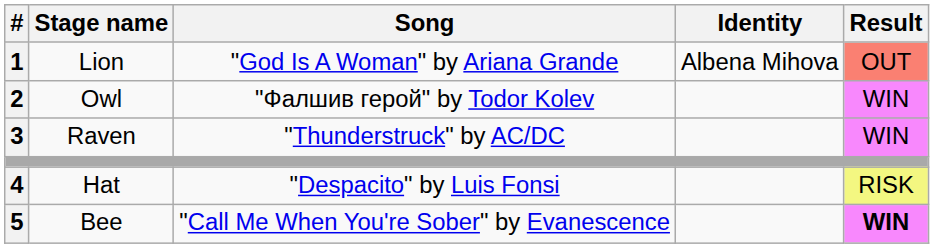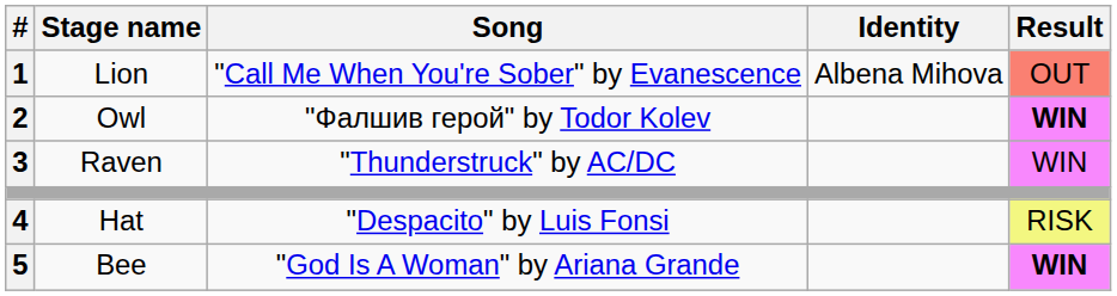Lion | Song: "God Is A Woman" by Ariana Grande -> "Call Me When You're Sober" by Evanescence
Owl | Result: normal -> bold
Bee | Song: "Call Me When You're Sober" by Evanescence -> "God Is A Woman" by Ariana Grande
